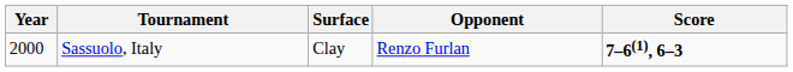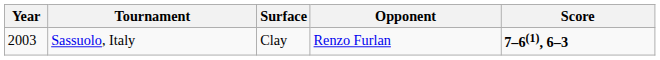Sassuolo, Italy | Year: 2000 -> 2003
